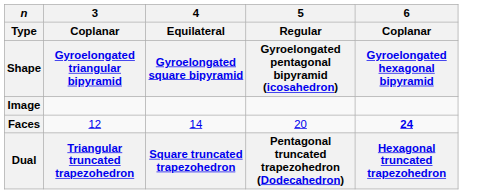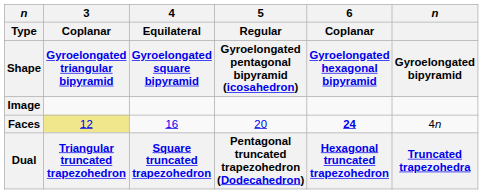+ column: n | Gyroelongated bipyramid | 4n | Truncated trapezohedra
Faces | 3 / Coplanar / Gyroelongated triangular bipyramid: no background -> khaki background
Faces | 4 / Equilateral / Gyroelongated square bipyramid: 14 -> 16
